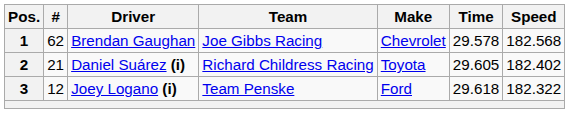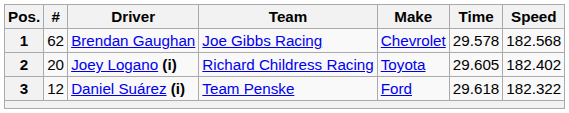2 | #: 21 -> 20
2 | Driver: Daniel Suárez (i) -> Joey Logano (i)
3 | Driver: Joey Logano (i) -> Daniel Suárez (i)
